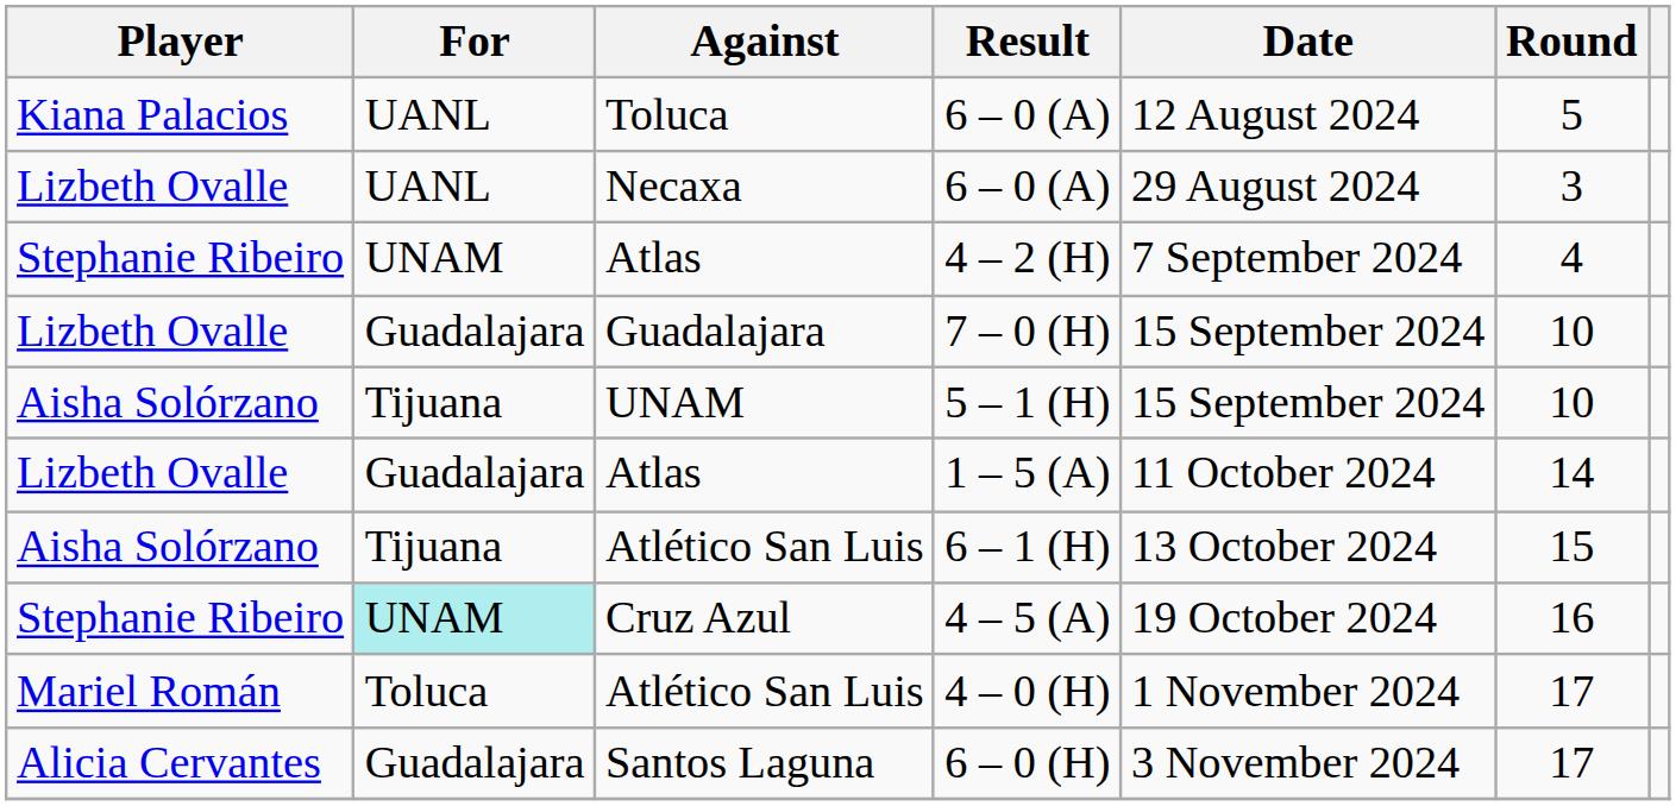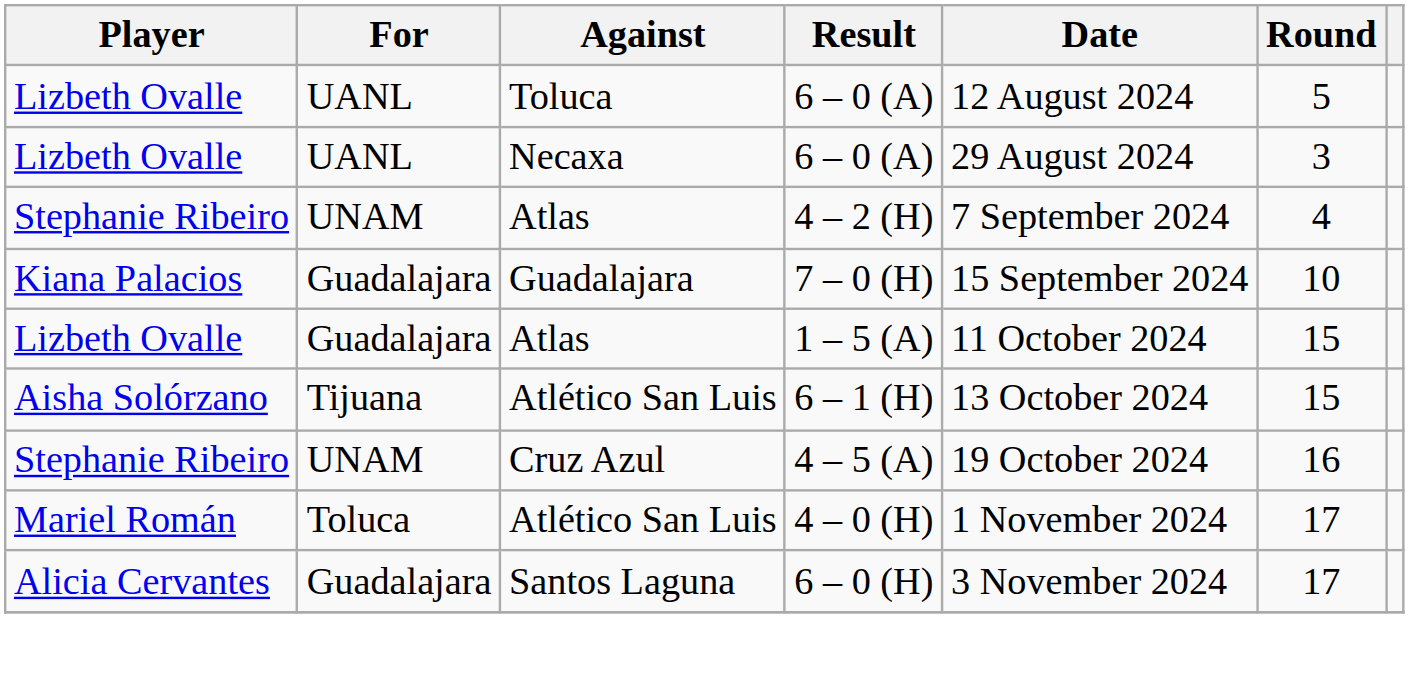Toluca / 6 – 0 (A) | Player: Kiana Palacios -> Lizbeth Ovalle
7 – 0 (H) | Player: Lizbeth Ovalle -> Kiana Palacios
- row: Aisha Solórzano | Tijuana | UNAM | 5 – 1 (H) | 15 September 2024 | 10
1 – 5 (A) | Round: 14 -> 15
4 – 5 (A) | For: paleturquoise background -> no background
